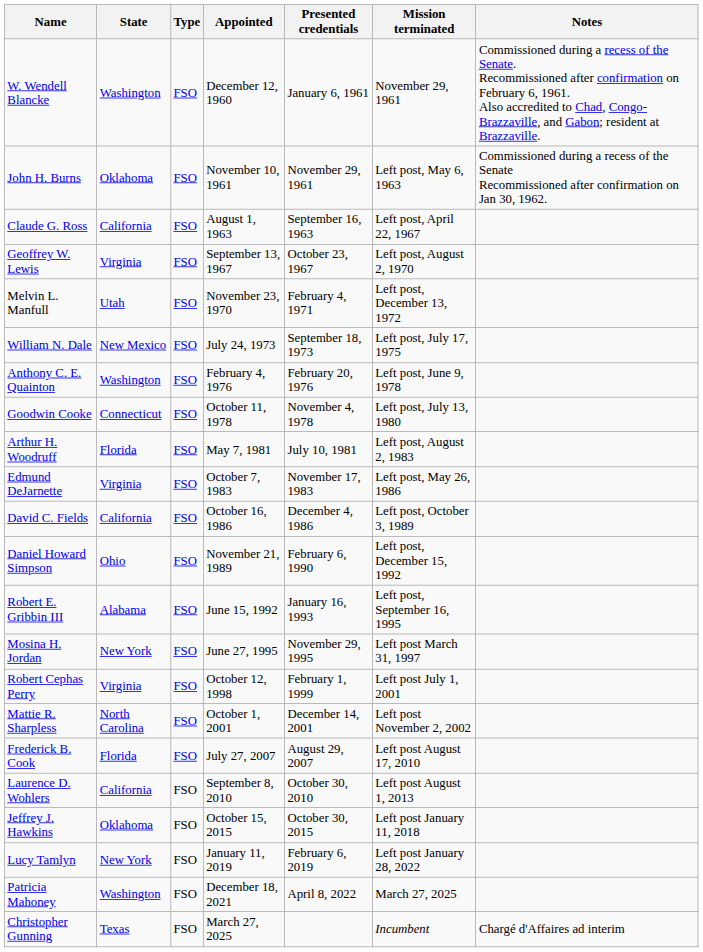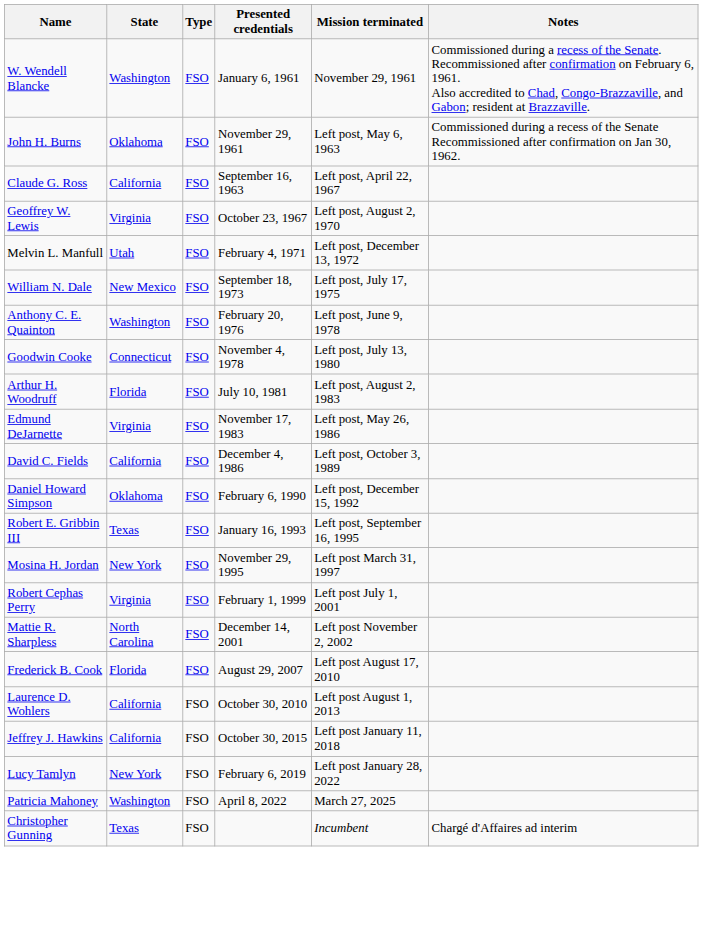- column: Appointed | December 12, 1960 | November 10, 1961 | August 1, 1963 | September 13, 1967 | November 23, 1970 | July 24, 1973 | February 4, 1976 | October 11, 1978 | May 7, 1981 | October 7, 1983 | October 16, 1986 | November 21, 1989 | June 15, 1992 | June 27, 1995 | October 12, 1998 | October 1, 2001 | July 27, 2007 | September 8, 2010 | October 15, 2015 | January 11, 2019 | December 18, 2021 | March 27, 2025
Daniel Howard Simpson | State: Ohio -> Oklahoma
Robert E. Gribbin III | State: Alabama -> Texas
Jeffrey J. Hawkins | State: Oklahoma -> California
